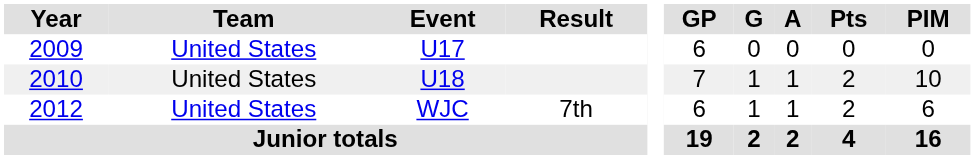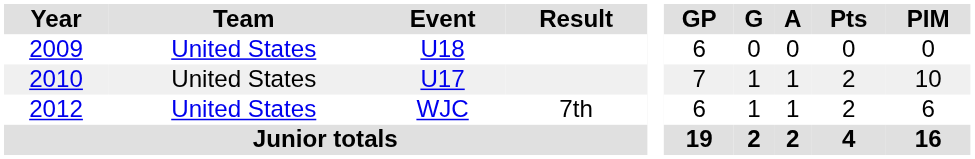2009 | Event: U17 -> U18
2010 | Event: U18 -> U17
